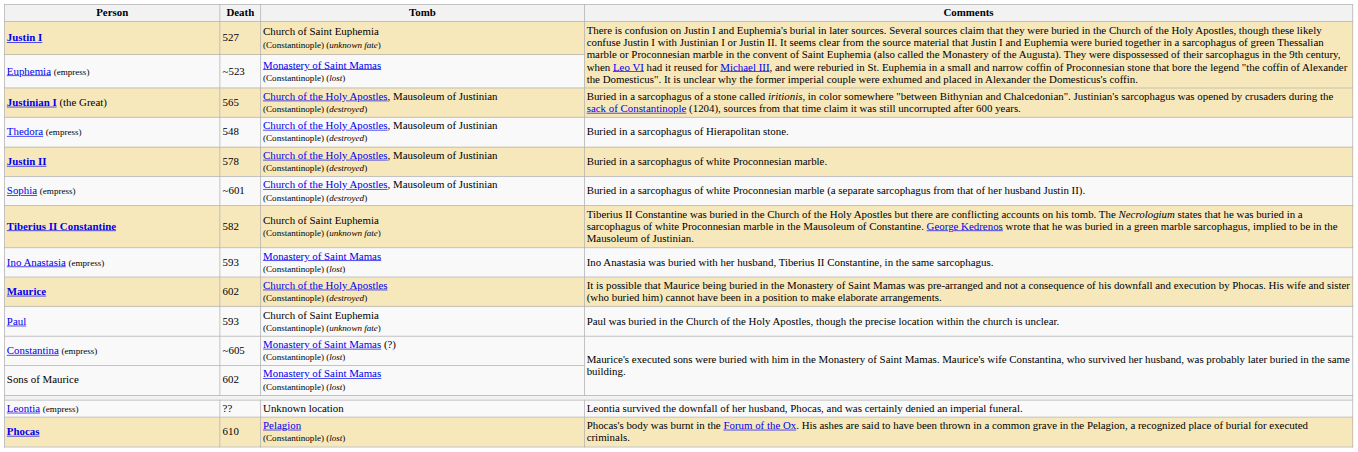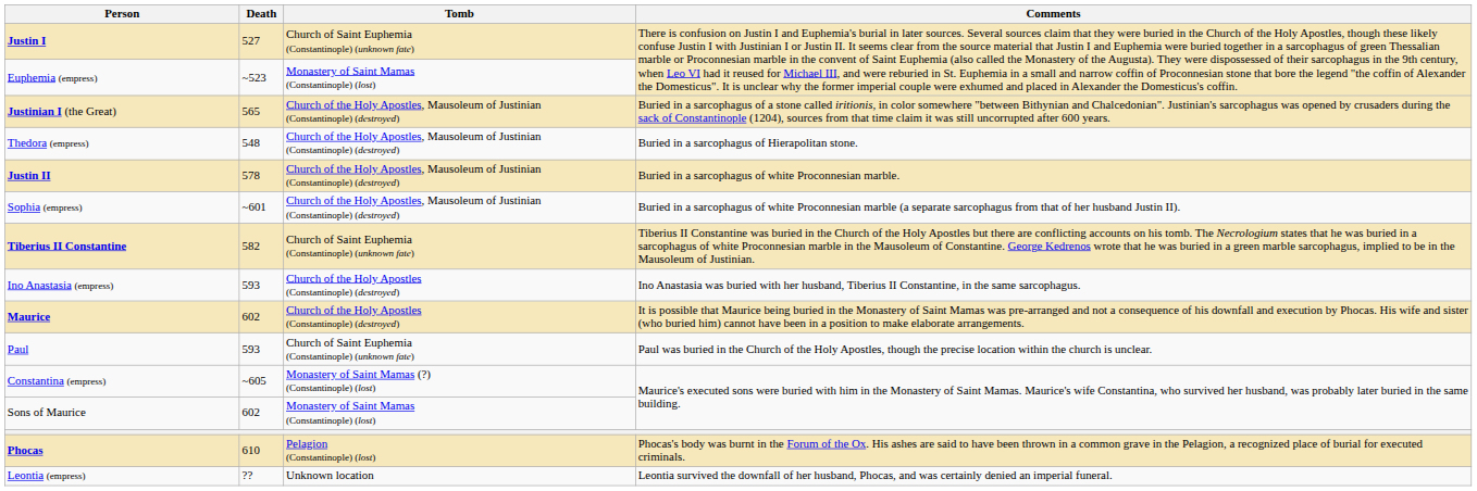Ino Anastasia (empress) | Tomb: Monastery of Saint Mamas (Constantinople) (lost) -> Church of the Holy Apostles (Constantinople) (destroyed)
rows swapped: Phocas <-> Leontia (empress)
